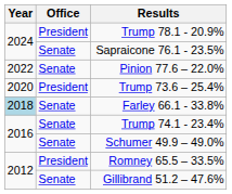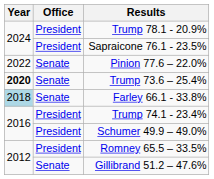Sapraicone 76.1 - 23.5% | Office: Senate -> President
Trump 73.6 – 25.4% | Year: normal -> bold
Trump 73.6 – 25.4% | Office: President -> Senate
Trump 74.1 - 23.4% | Office: Senate -> President
Schumer 49.9 – 49.0% | Office: Senate -> President
